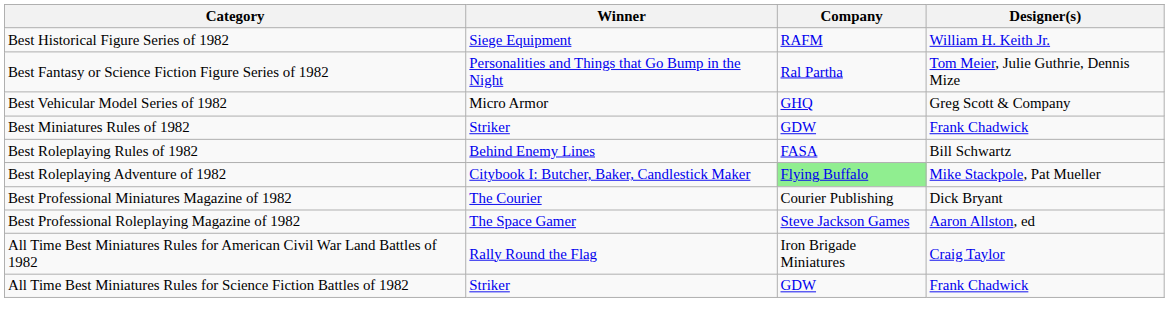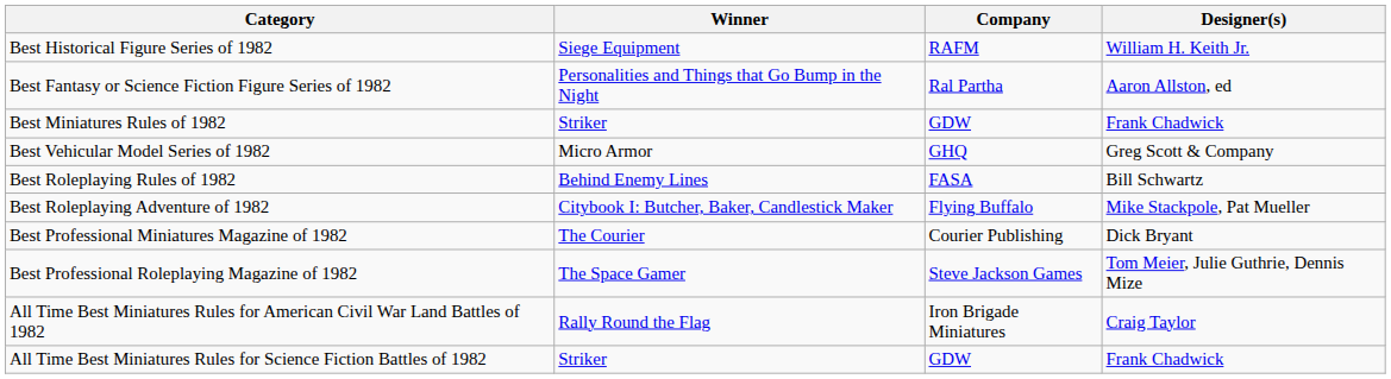Best Fantasy or Science Fiction Figure Series of 1982 | Designer(s): Tom Meier, Julie Guthrie, Dennis Mize -> Aaron Allston, ed
rows swapped: Best Vehicular Model Series of 1982 <-> Best Miniatures Rules of 1982
Best Roleplaying Adventure of 1982 | Company: lightgreen background -> no background
Best Professional Roleplaying Magazine of 1982 | Designer(s): Aaron Allston, ed -> Tom Meier, Julie Guthrie, Dennis Mize
